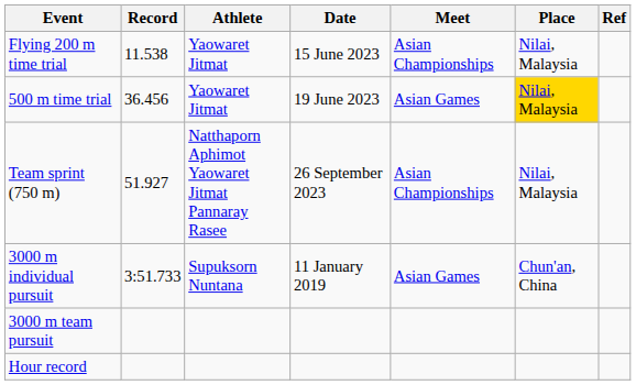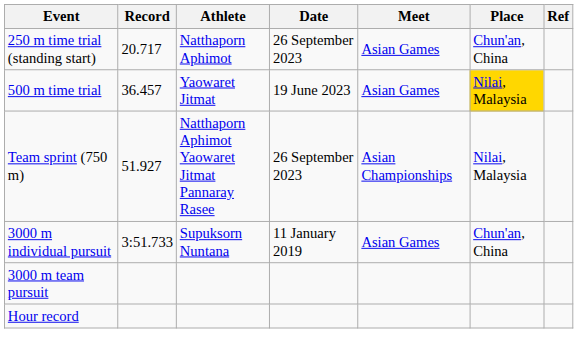- row: Flying 200 m time trial | 11.538 | Yaowaret Jitmat | 15 June 2023 | Asian Championships | Nilai, Malaysia
+ row: 250 m time trial (standing start) | 20.717 | Natthaporn Aphimot | 26 September 2023 | Asian Games | Chun'an, China
500 m time trial | Record: 36.456 -> 36.457
